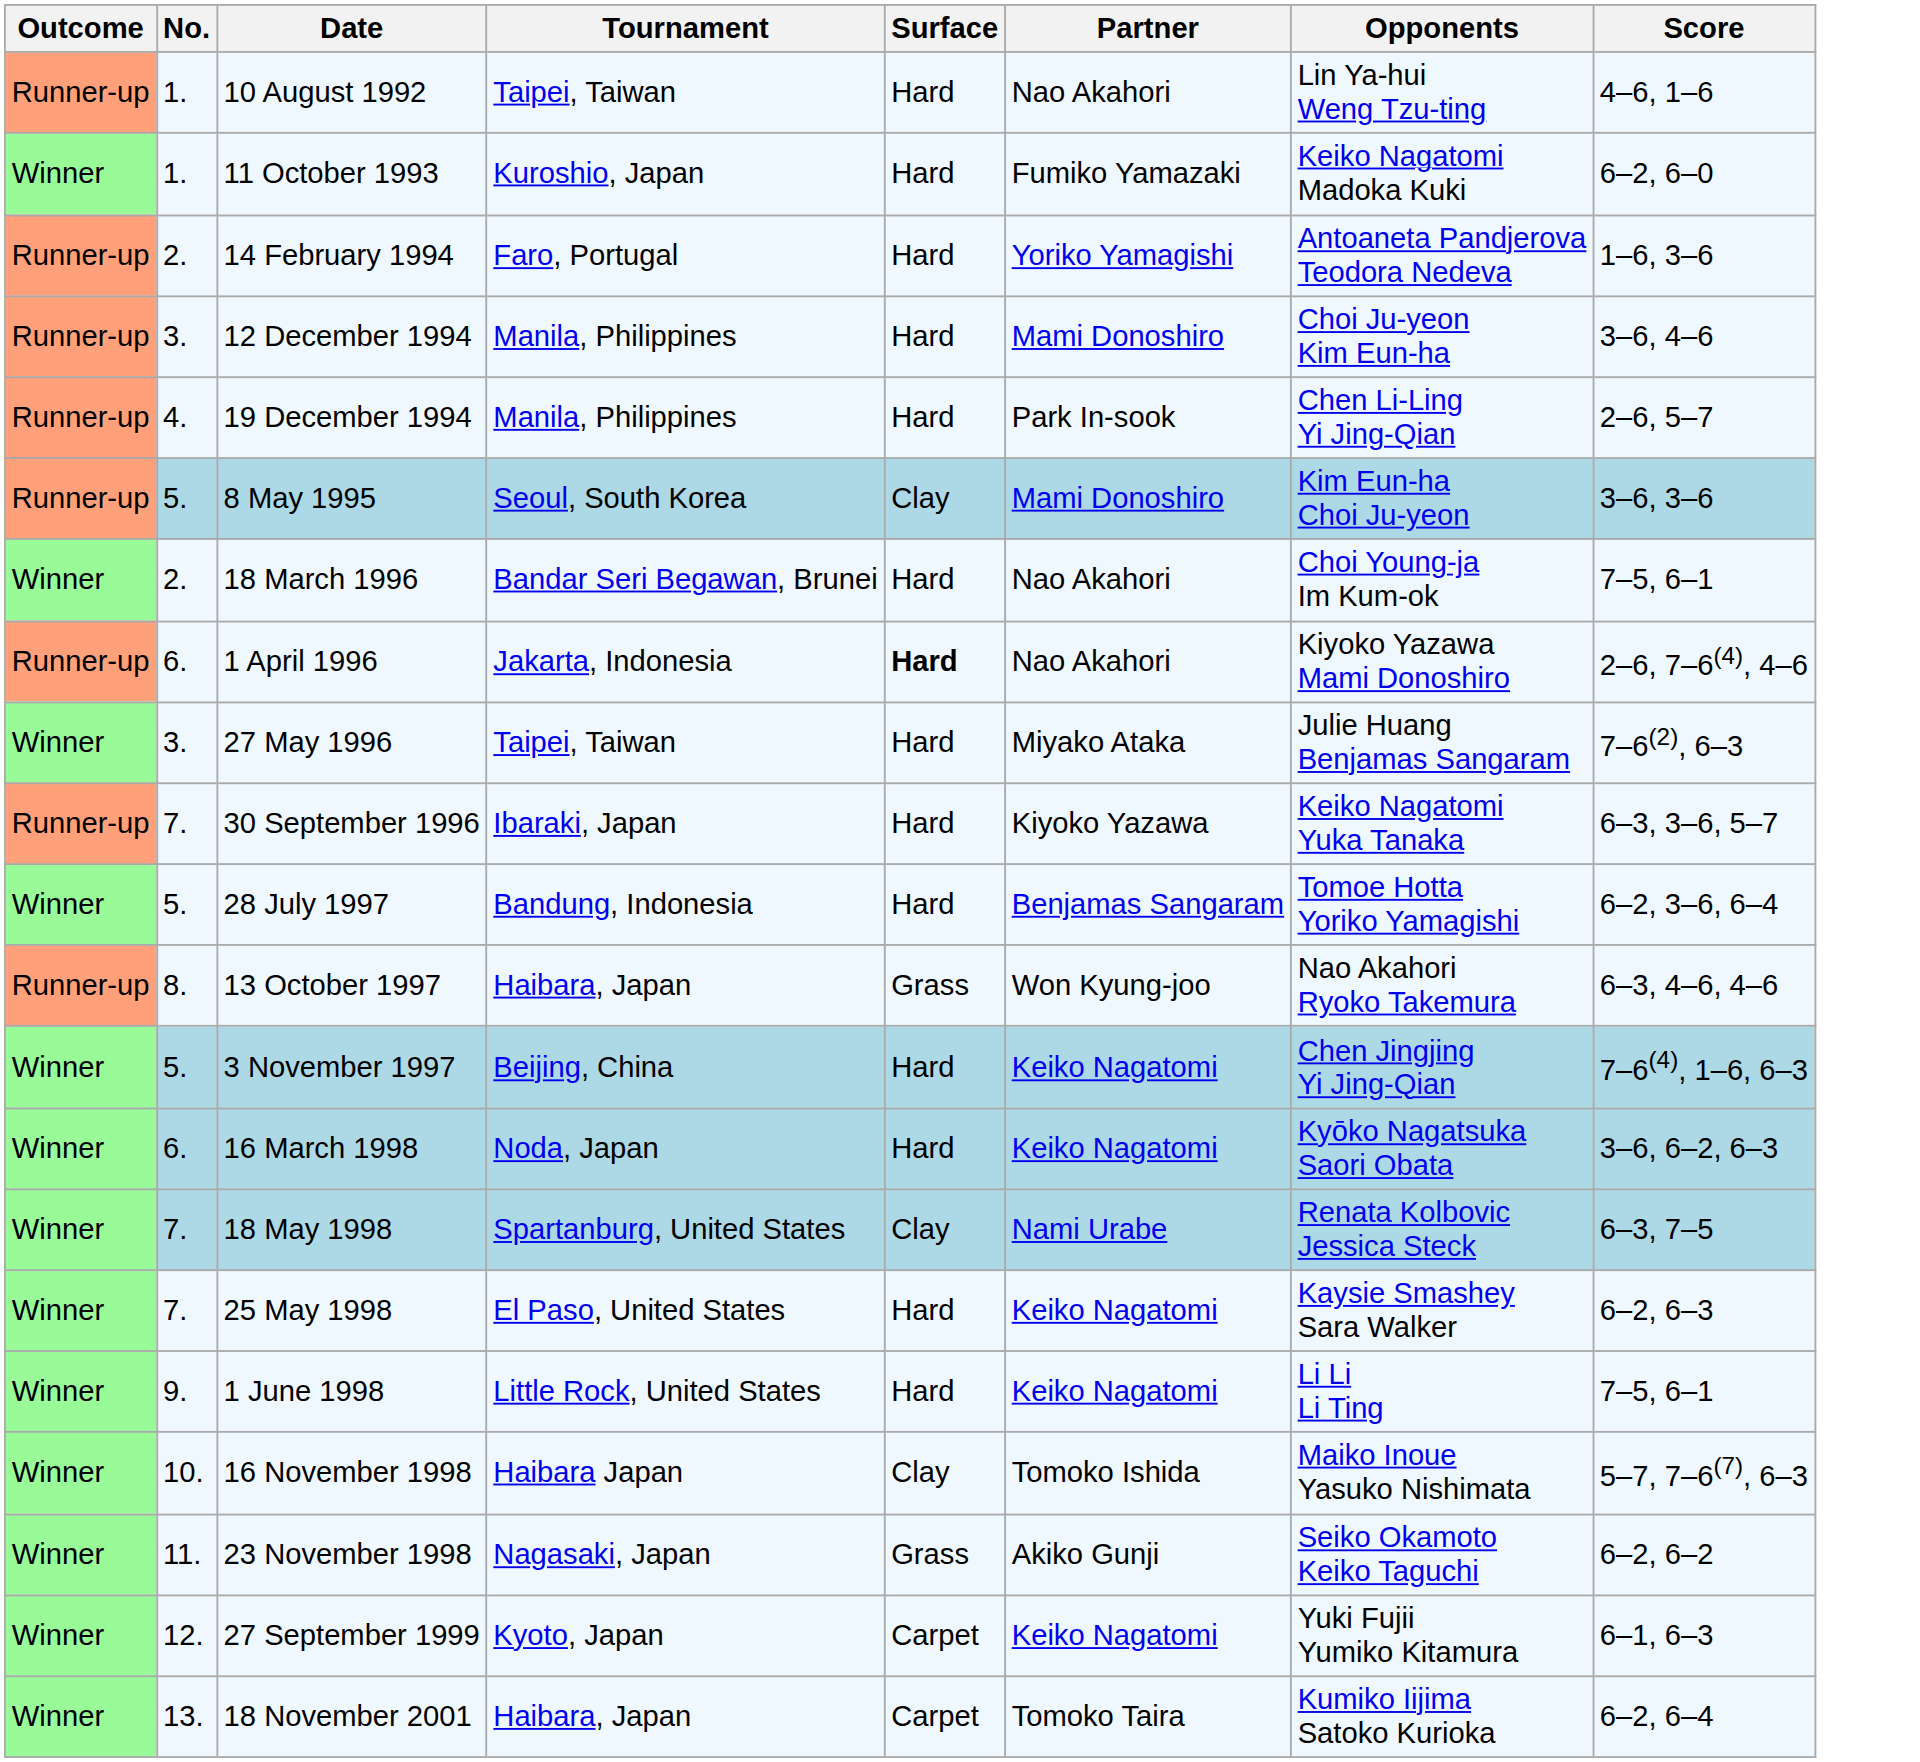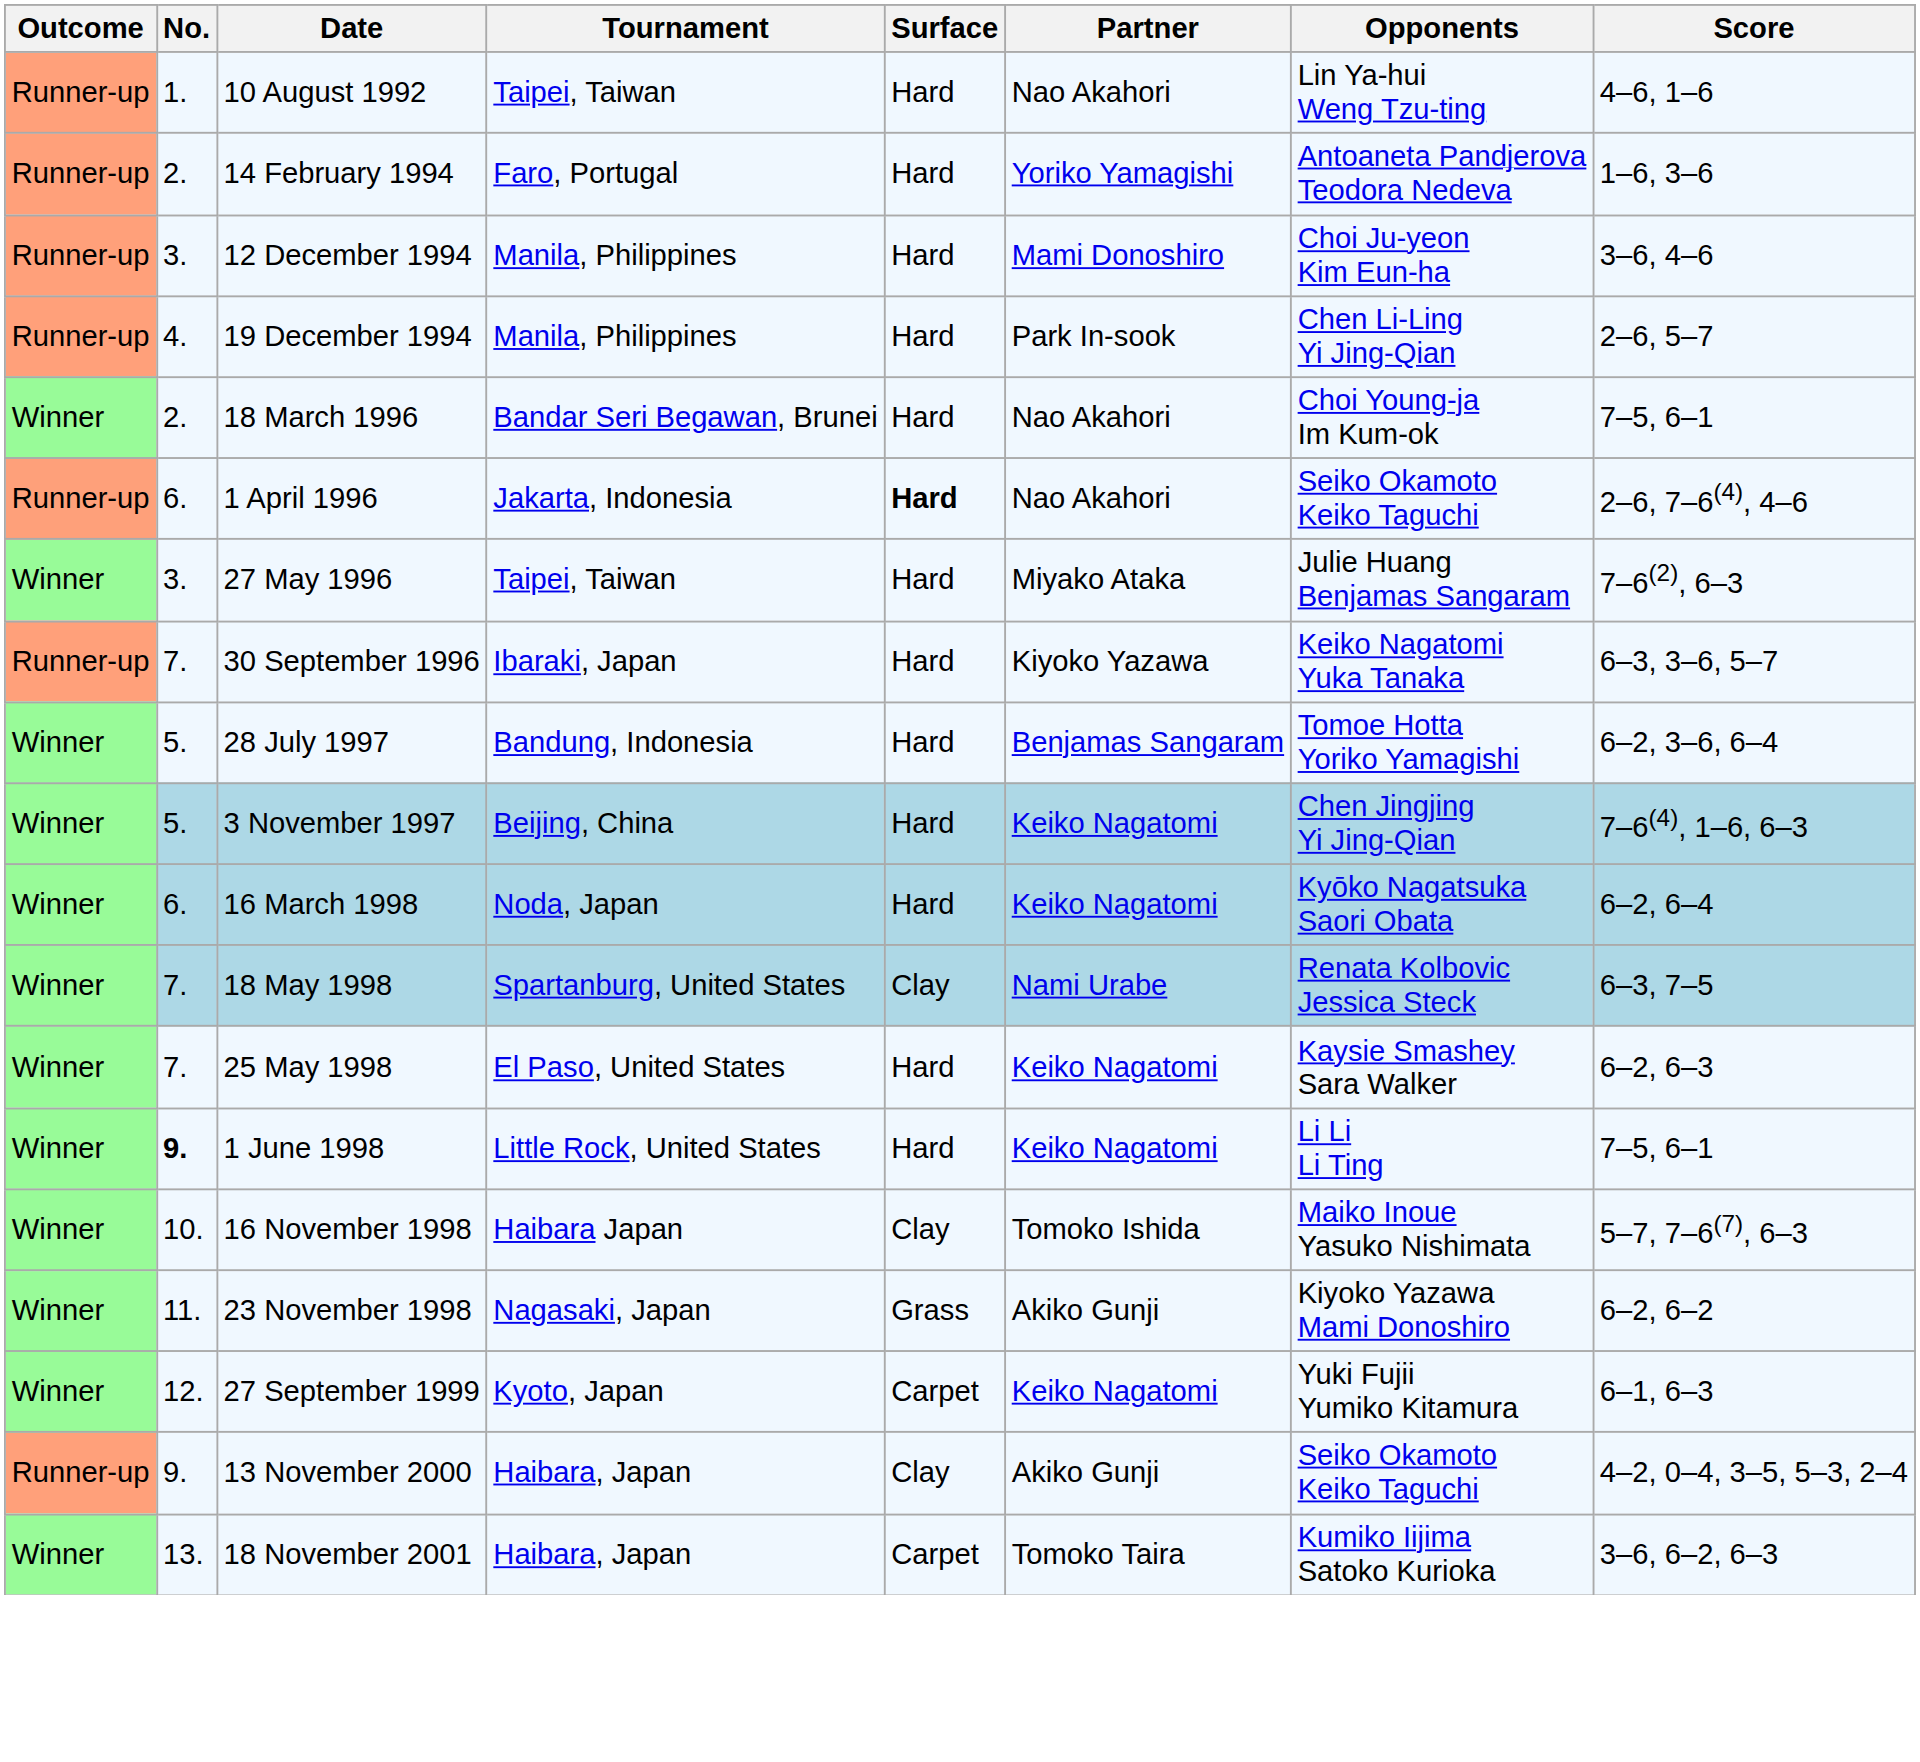- row: Winner | 1. | 11 October 1993 | Kuroshio, Japan | Hard | Fumiko Yamazaki | Keiko Nagatomi Madoka Kuki | 6–2, 6–0
- row: Runner-up | 5. | 8 May 1995 | Seoul, South Korea | Clay | Mami Donoshiro | Kim Eun-ha Choi Ju-yeon | 3–6, 3–6
1 April 1996 | Opponents: Kiyoko Yazawa Mami Donoshiro -> Seiko Okamoto Keiko Taguchi
- row: Runner-up | 8. | 13 October 1997 | Haibara, Japan | Grass | Won Kyung-joo | Nao Akahori Ryoko Takemura | 6–3, 4–6, 4–6
16 March 1998 | Score: 3–6, 6–2, 6–3 -> 6–2, 6–4
1 June 1998 | No.: normal -> bold
23 November 1998 | Opponents: Seiko Okamoto Keiko Taguchi -> Kiyoko Yazawa Mami Donoshiro
+ row: Runner-up | 9. | 13 November 2000 | Haibara, Japan | Clay | Akiko Gunji | Seiko Okamoto Keiko Taguchi | 4–2, 0–4, 3–5, 5–3, 2–4
18 November 2001 | Score: 6–2, 6–4 -> 3–6, 6–2, 6–3
